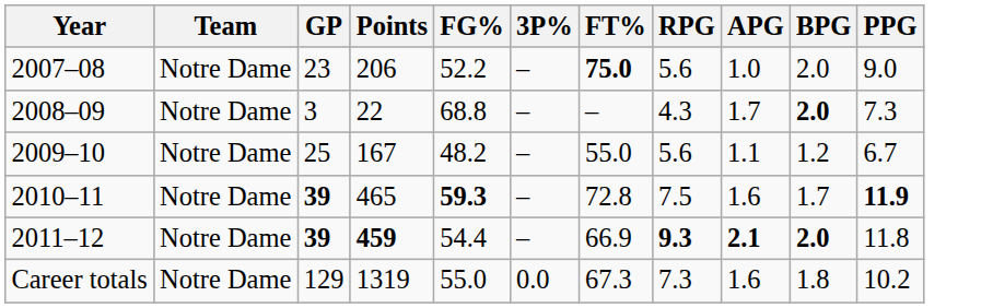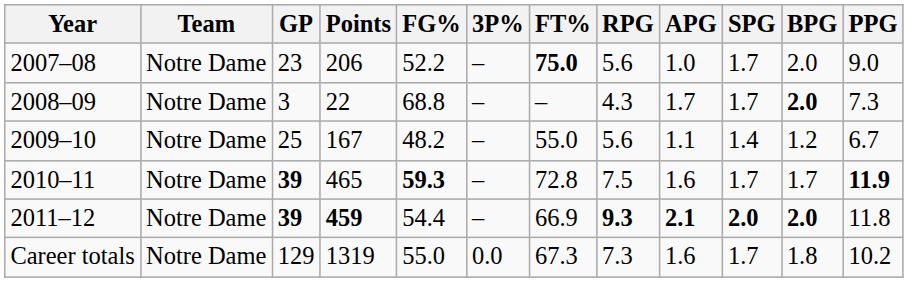+ column: SPG | 1.7 | 1.7 | 1.4 | 1.7 | 2.0 | 1.7
